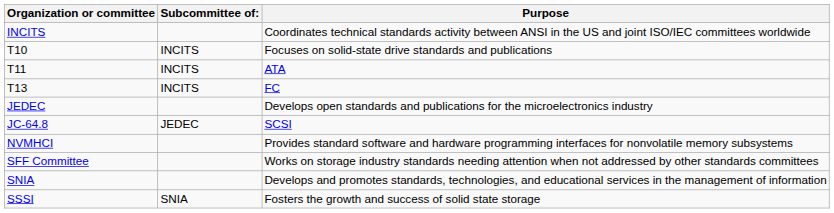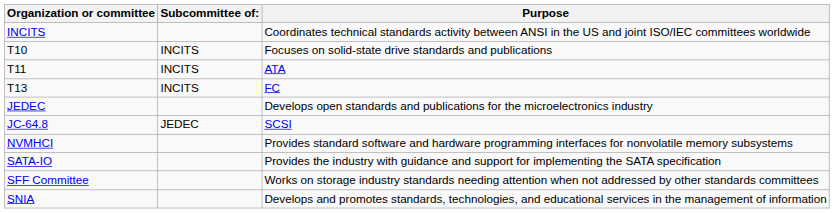+ row: SATA-IO | Provides the industry with guidance and support for implementing the SATA specification
- row: SSSI | SNIA | Fosters the growth and success of solid state storage
